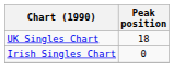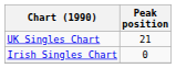UK Singles Chart | Peak position: 18 -> 21
